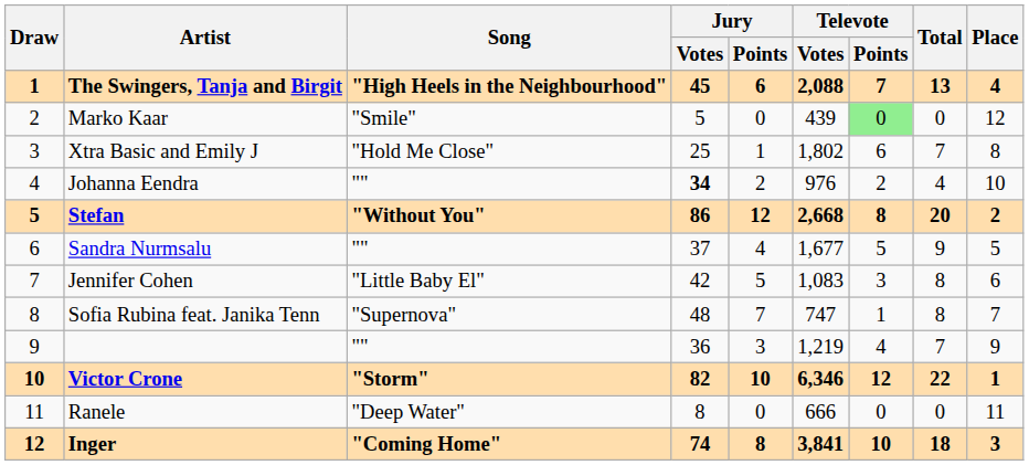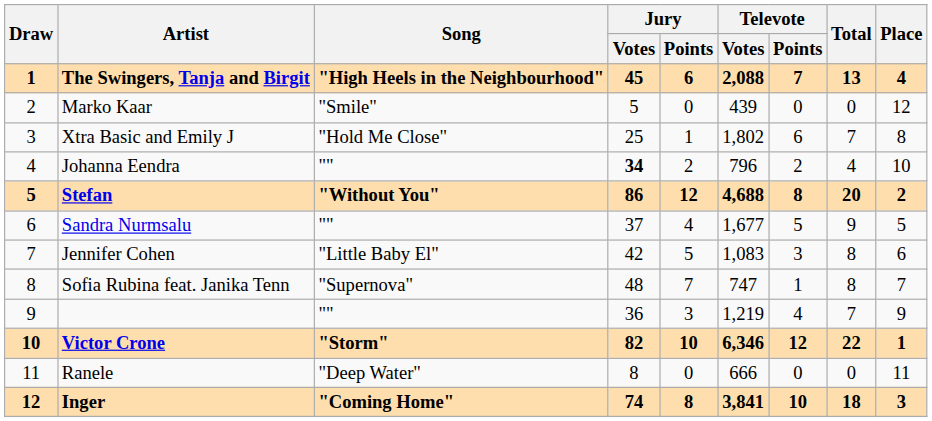Marko Kaar | Televote / Points: lightgreen background -> no background
Johanna Eendra | Televote / Votes: 976 -> 796
Stefan | Televote / Votes: 2,668 -> 4,688
